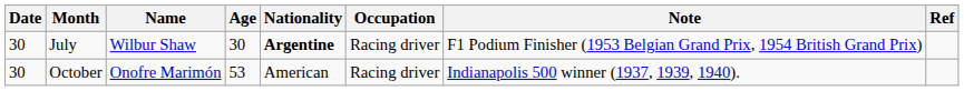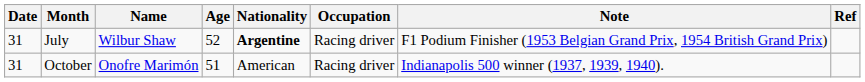July | Date: 30 -> 31
July | Age: 30 -> 52
October | Date: 30 -> 31
October | Age: 53 -> 51
